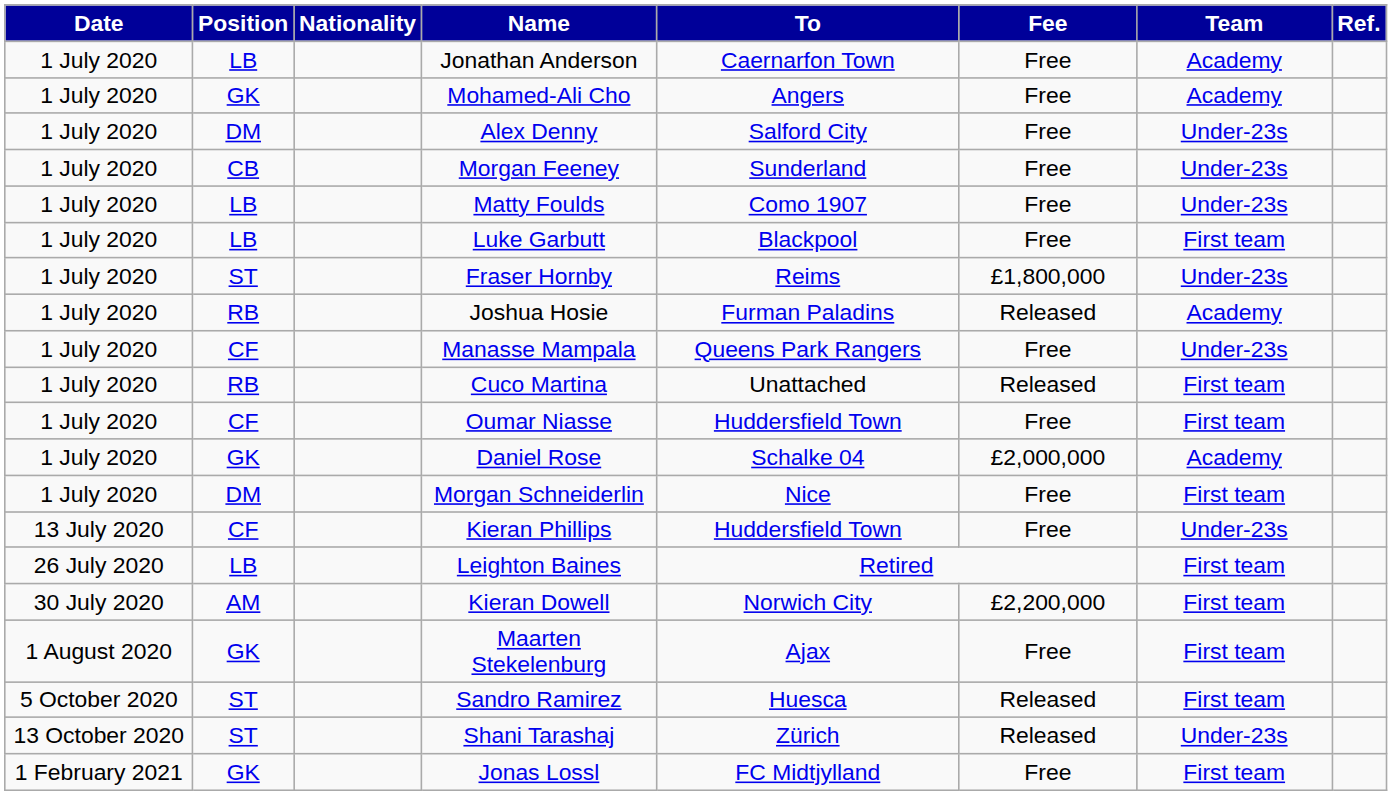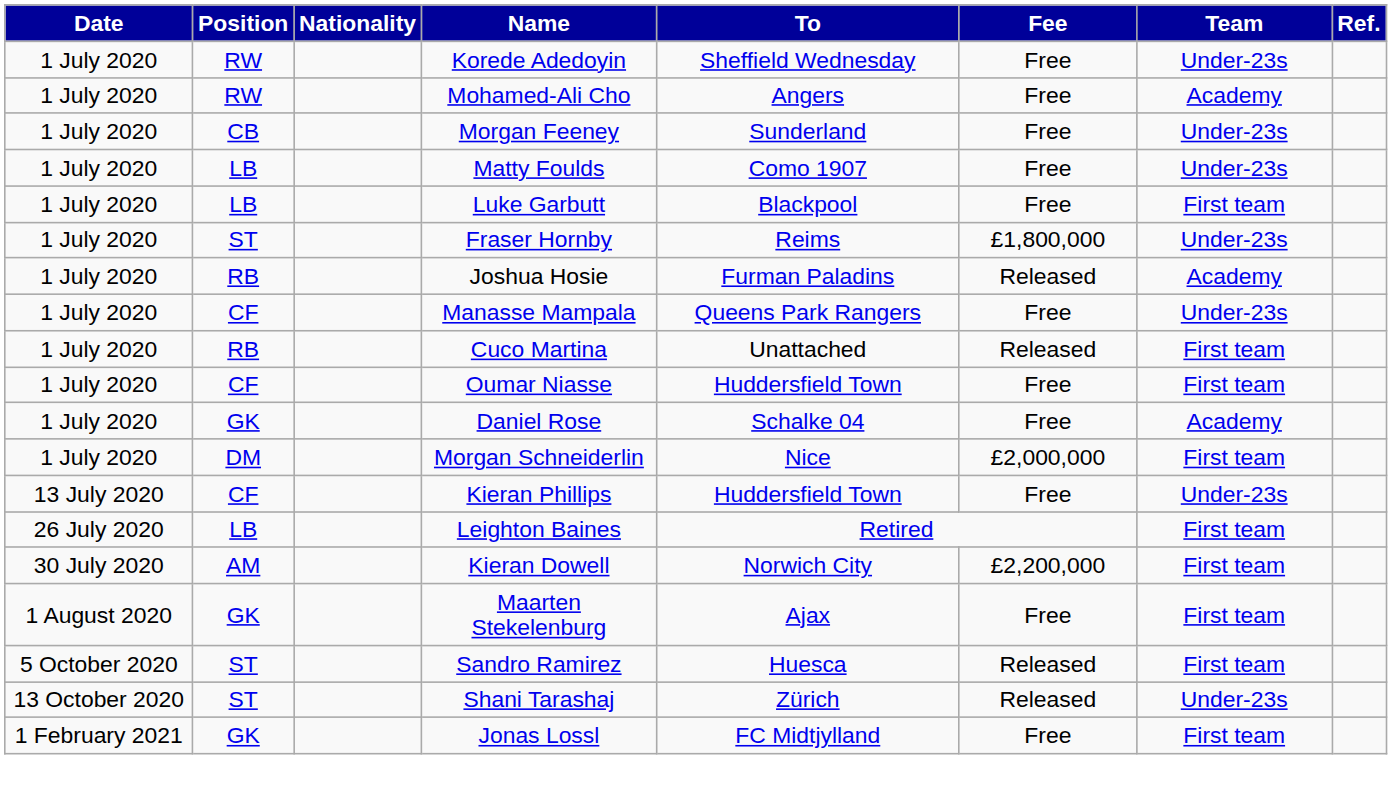+ row: 1 July 2020 | RW | Korede Adedoyin | Sheffield Wednesday | Free | Under-23s
- row: 1 July 2020 | LB | Jonathan Anderson | Caernarfon Town | Free | Academy
Mohamed-Ali Cho | Position: GK -> RW
- row: 1 July 2020 | DM | Alex Denny | Salford City | Free | Under-23s
Daniel Rose | Fee: £2,000,000 -> Free
Morgan Schneiderlin | Fee: Free -> £2,000,000
